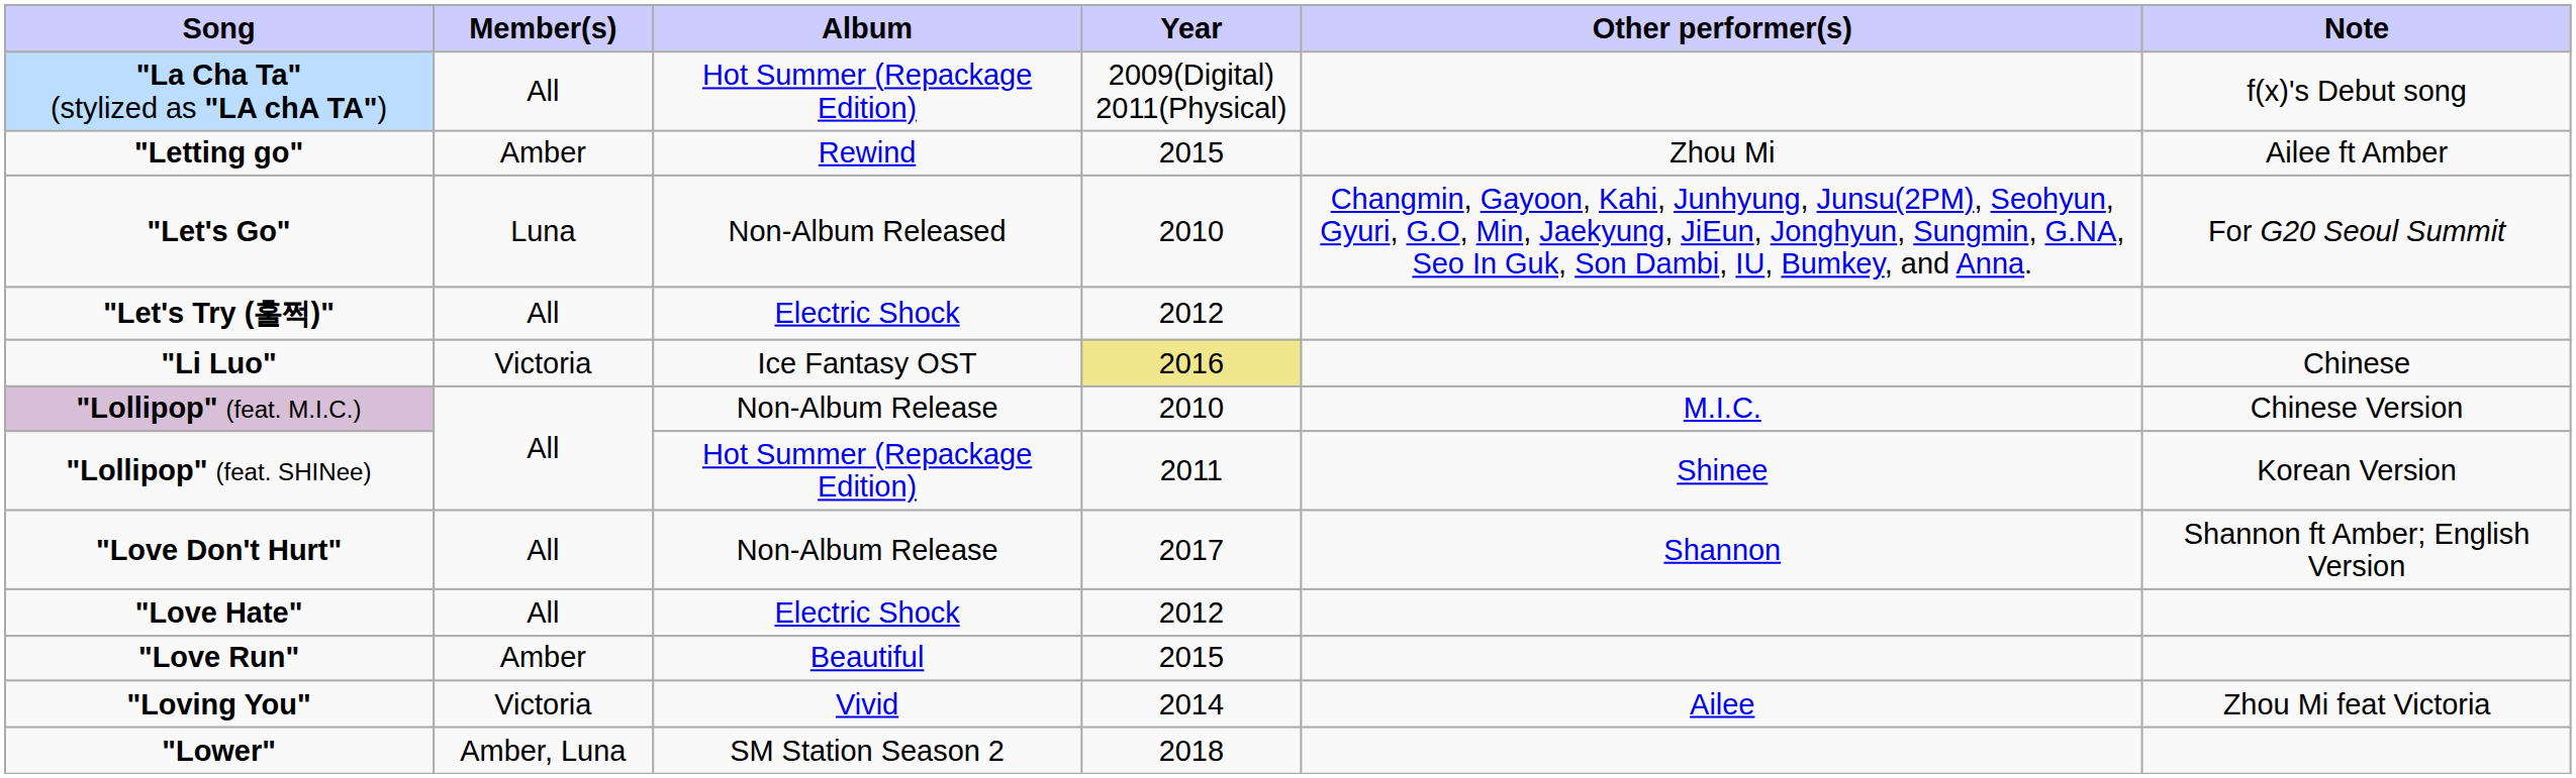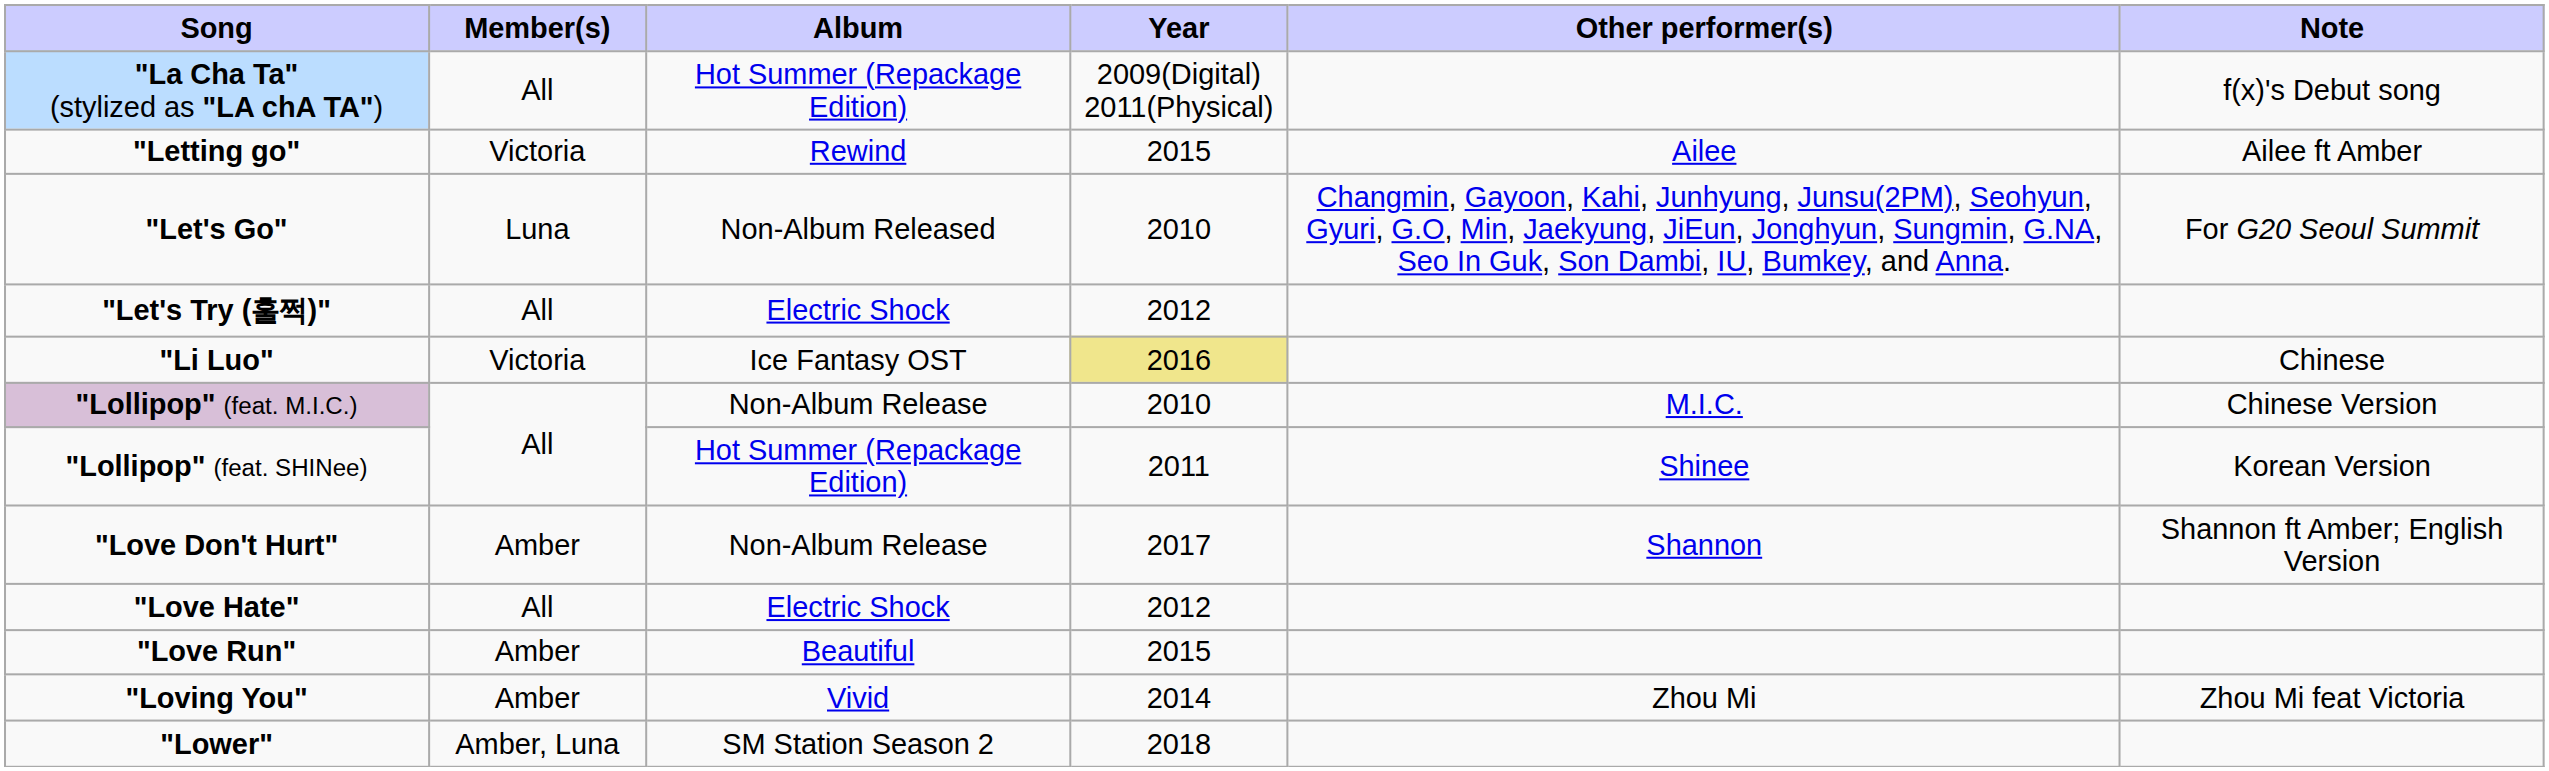"Letting go" | Member(s): Amber -> Victoria
"Letting go" | Other performer(s): Zhou Mi -> Ailee
"Love Don't Hurt" | Member(s): All -> Amber
"Loving You" | Member(s): Victoria -> Amber
"Loving You" | Other performer(s): Ailee -> Zhou Mi
